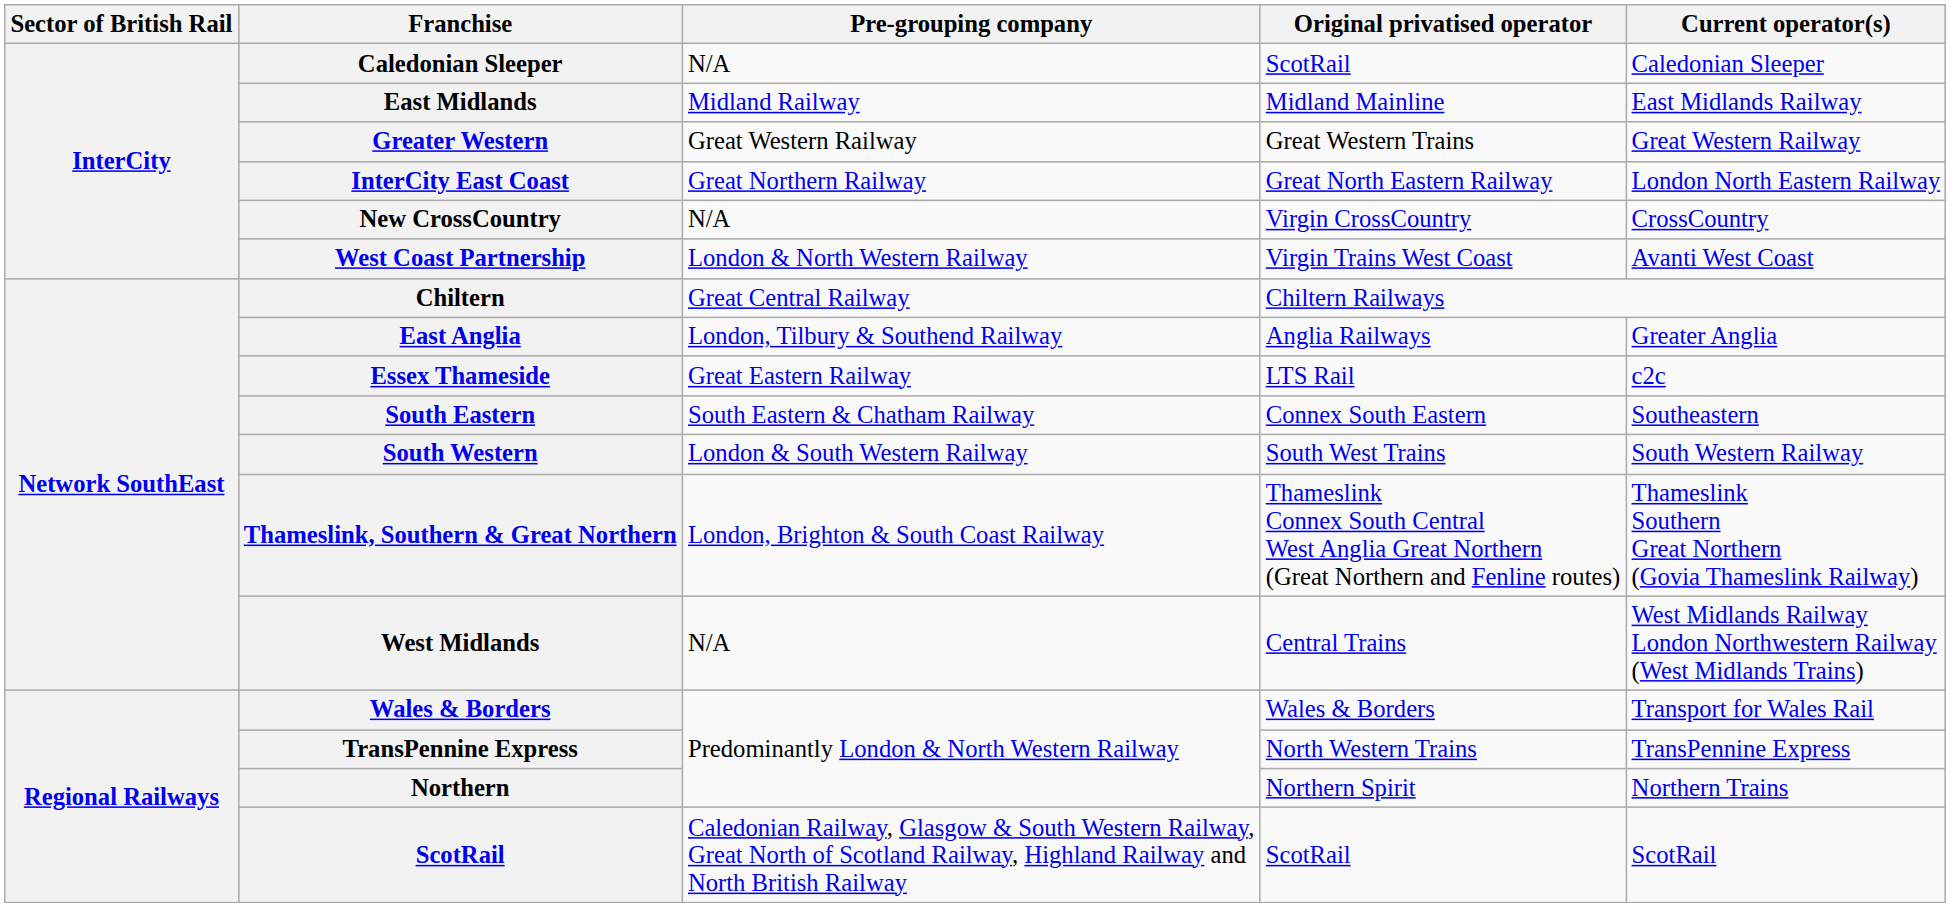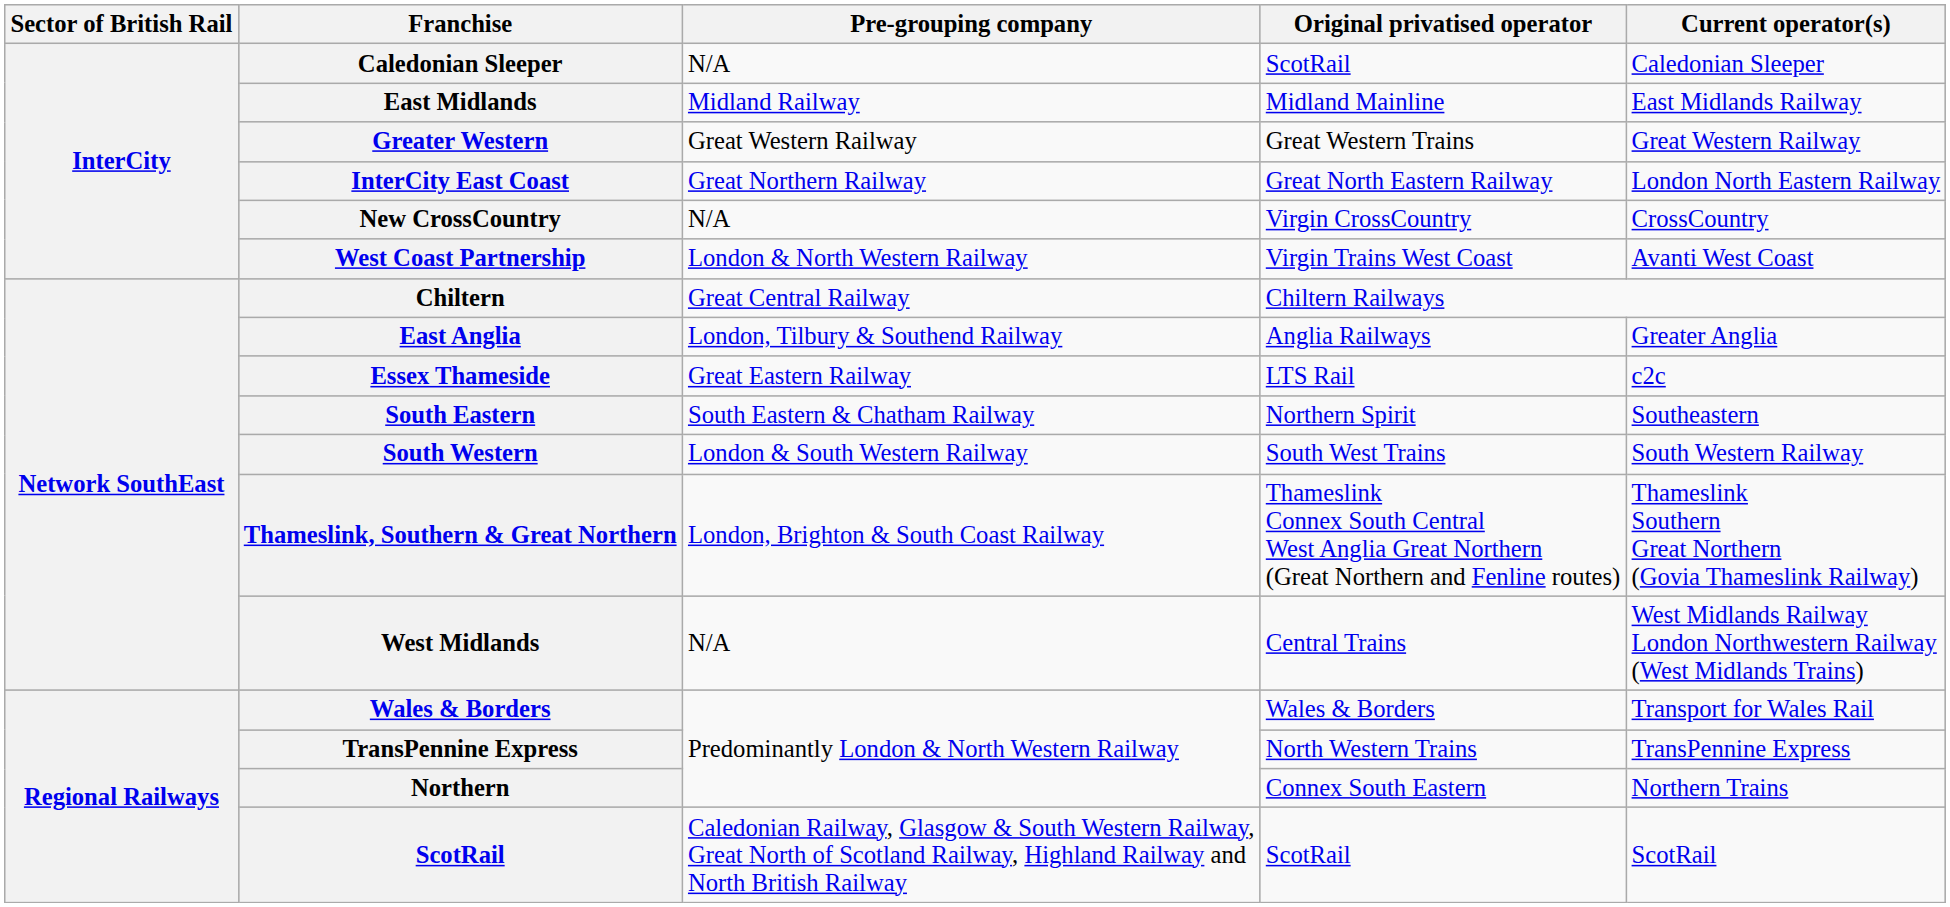South Eastern | Original privatised operator: Connex South Eastern -> Northern Spirit
Northern | Original privatised operator: Northern Spirit -> Connex South Eastern
